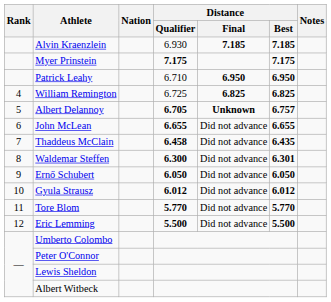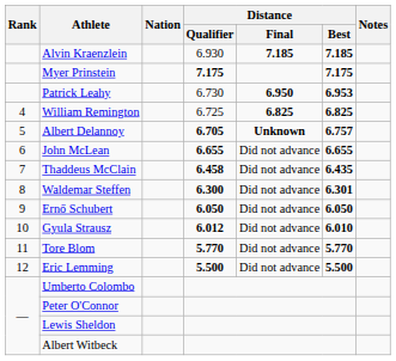Patrick Leahy | Distance / Qualifier: 6.710 -> 6.730
Patrick Leahy | Distance / Best: 6.950 -> 6.953
Gyula Strausz | Distance / Best: 6.012 -> 6.010
